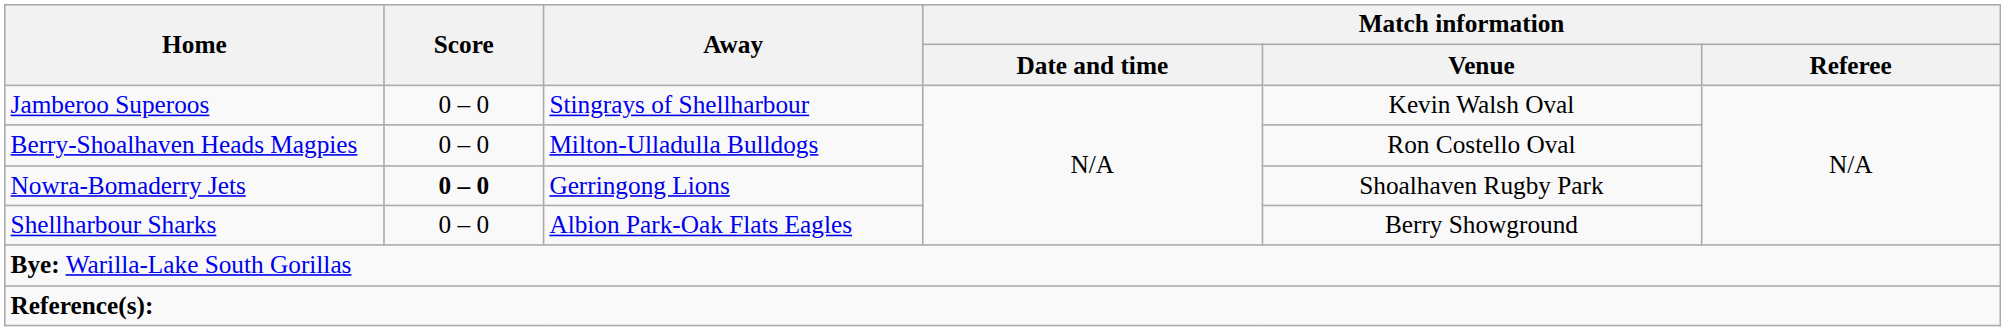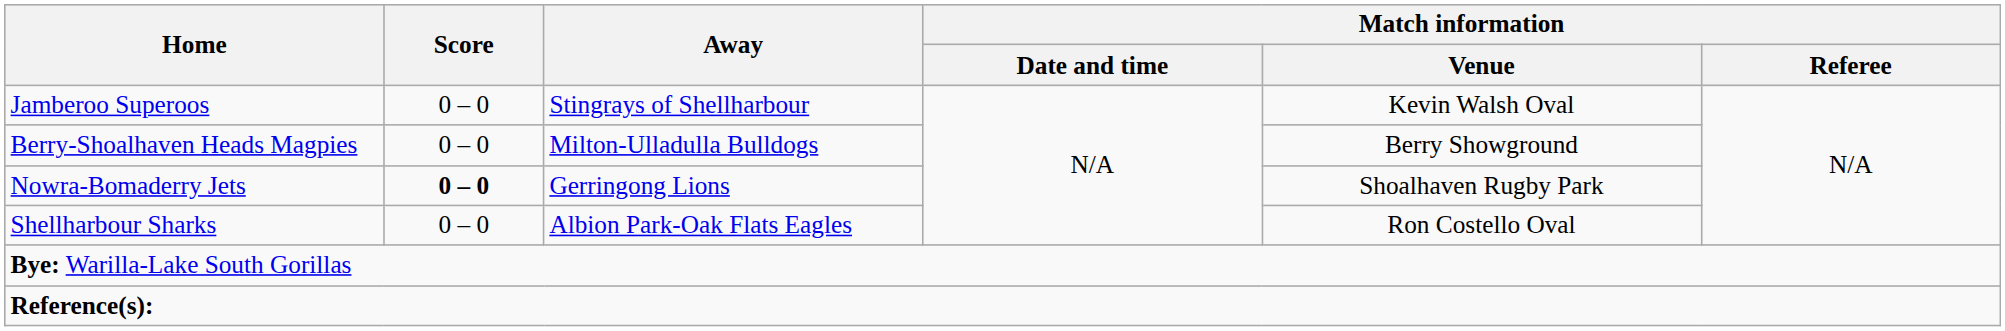Berry-Shoalhaven Heads Magpies | Match information / Venue: Ron Costello Oval -> Berry Showground
Shellharbour Sharks | Match information / Venue: Berry Showground -> Ron Costello Oval
